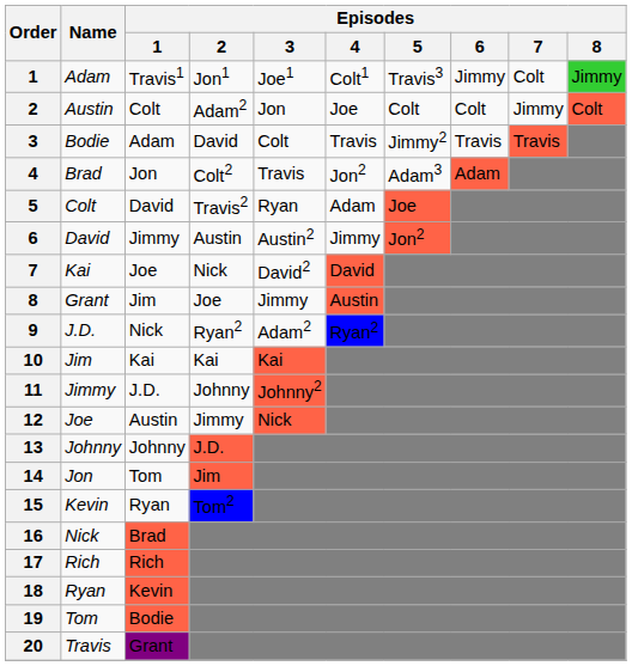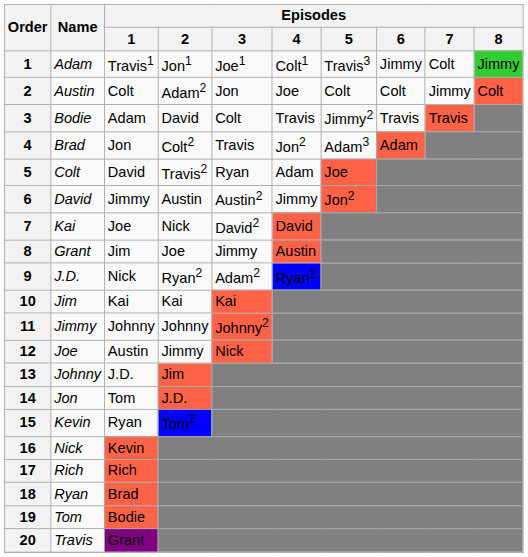11 | Episodes / 1: J.D. -> Johnny
13 | Episodes / 1: Johnny -> J.D.
13 | Episodes / 2: J.D. -> Jim
14 | Episodes / 2: Jim -> J.D.
16 | Episodes / 1: Brad -> Kevin
18 | Episodes / 1: Kevin -> Brad
